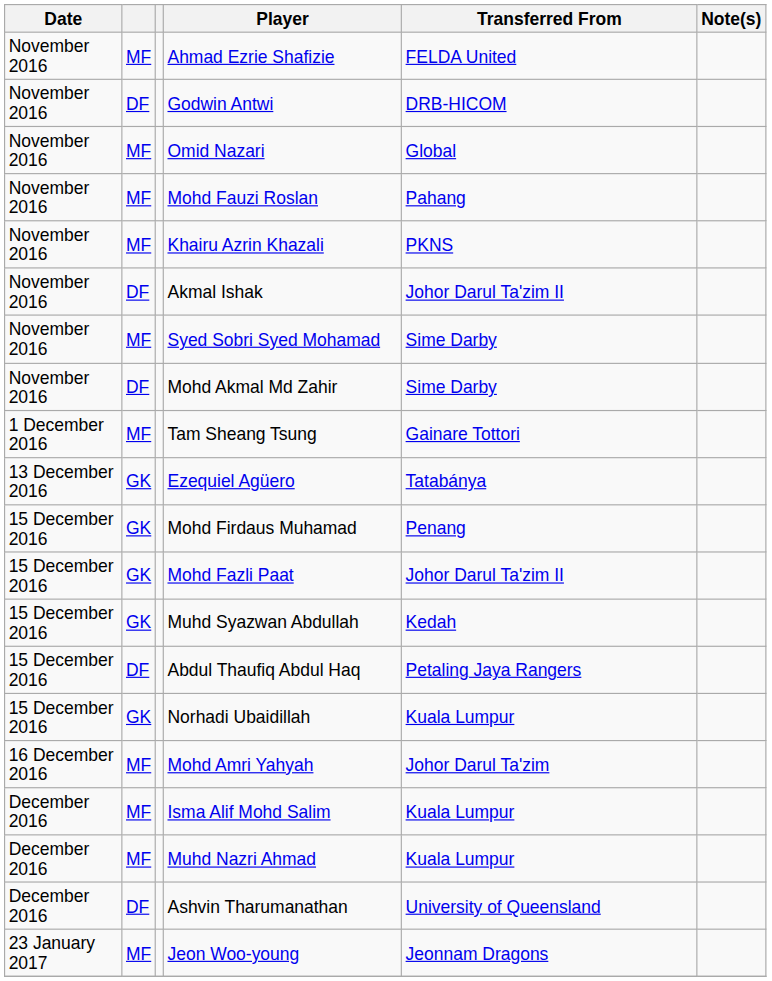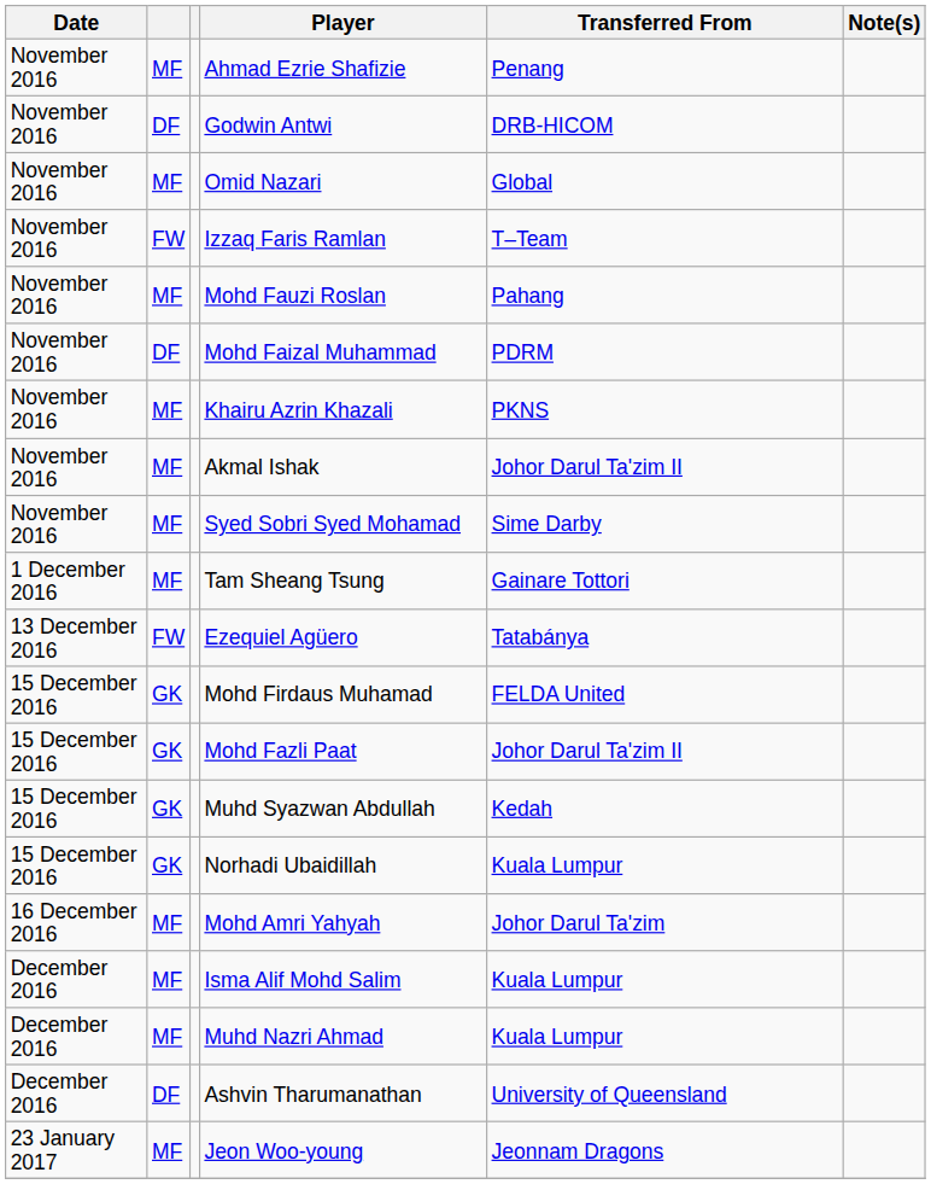Ahmad Ezrie Shafizie | Transferred From: FELDA United -> Penang
+ row: November 2016 | FW | Izzaq Faris Ramlan | T–Team
+ row: November 2016 | DF | Mohd Faizal Muhammad | PDRM
Akmal Ishak | column 2: DF -> MF
- row: November 2016 | DF | Mohd Akmal Md Zahir | Sime Darby
Ezequiel Agüero | column 2: GK -> FW
Mohd Firdaus Muhamad | Transferred From: Penang -> FELDA United
- row: 15 December 2016 | DF | Abdul Thaufiq Abdul Haq | Petaling Jaya Rangers
